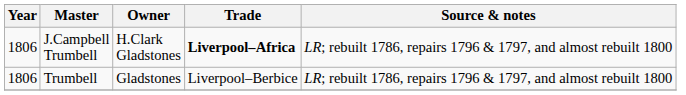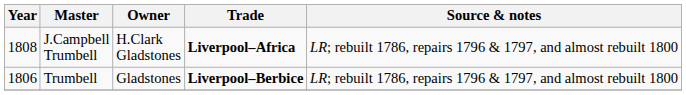J.Campbell Trumbell | Year: 1806 -> 1808
Trumbell | Trade: normal -> bold
